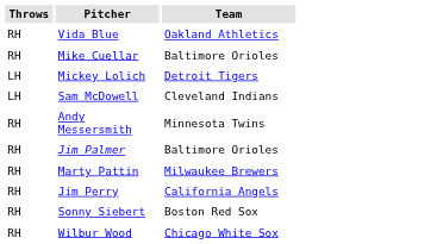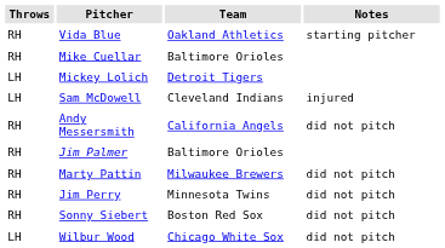+ column: Notes | starting pitcher | injured | did not pitch | did not pitch | did not pitch | did not pitch | did not pitch
Andy Messersmith | Team: Minnesota Twins -> California Angels
Jim Perry | Team: California Angels -> Minnesota Twins
Wilbur Wood | Throws: RH -> LH
